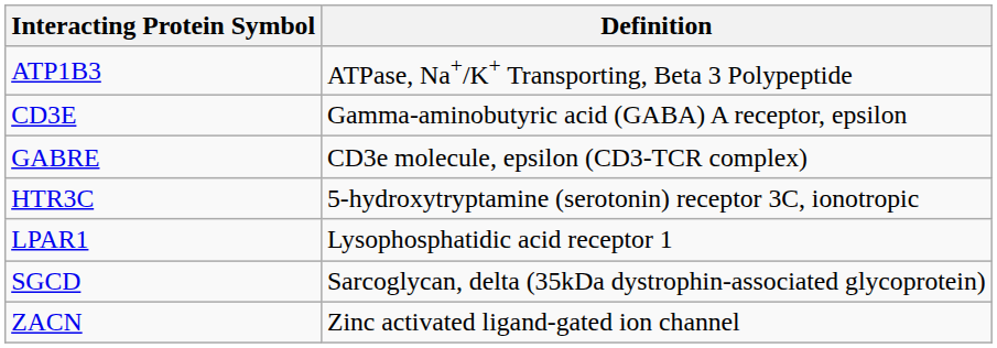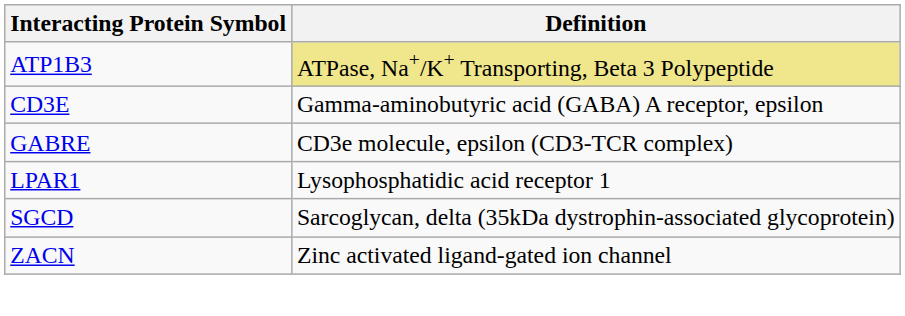ATP1B3 | Definition: no background -> khaki background
- row: HTR3C | 5-hydroxytryptamine (serotonin) receptor 3C, ionotropic
